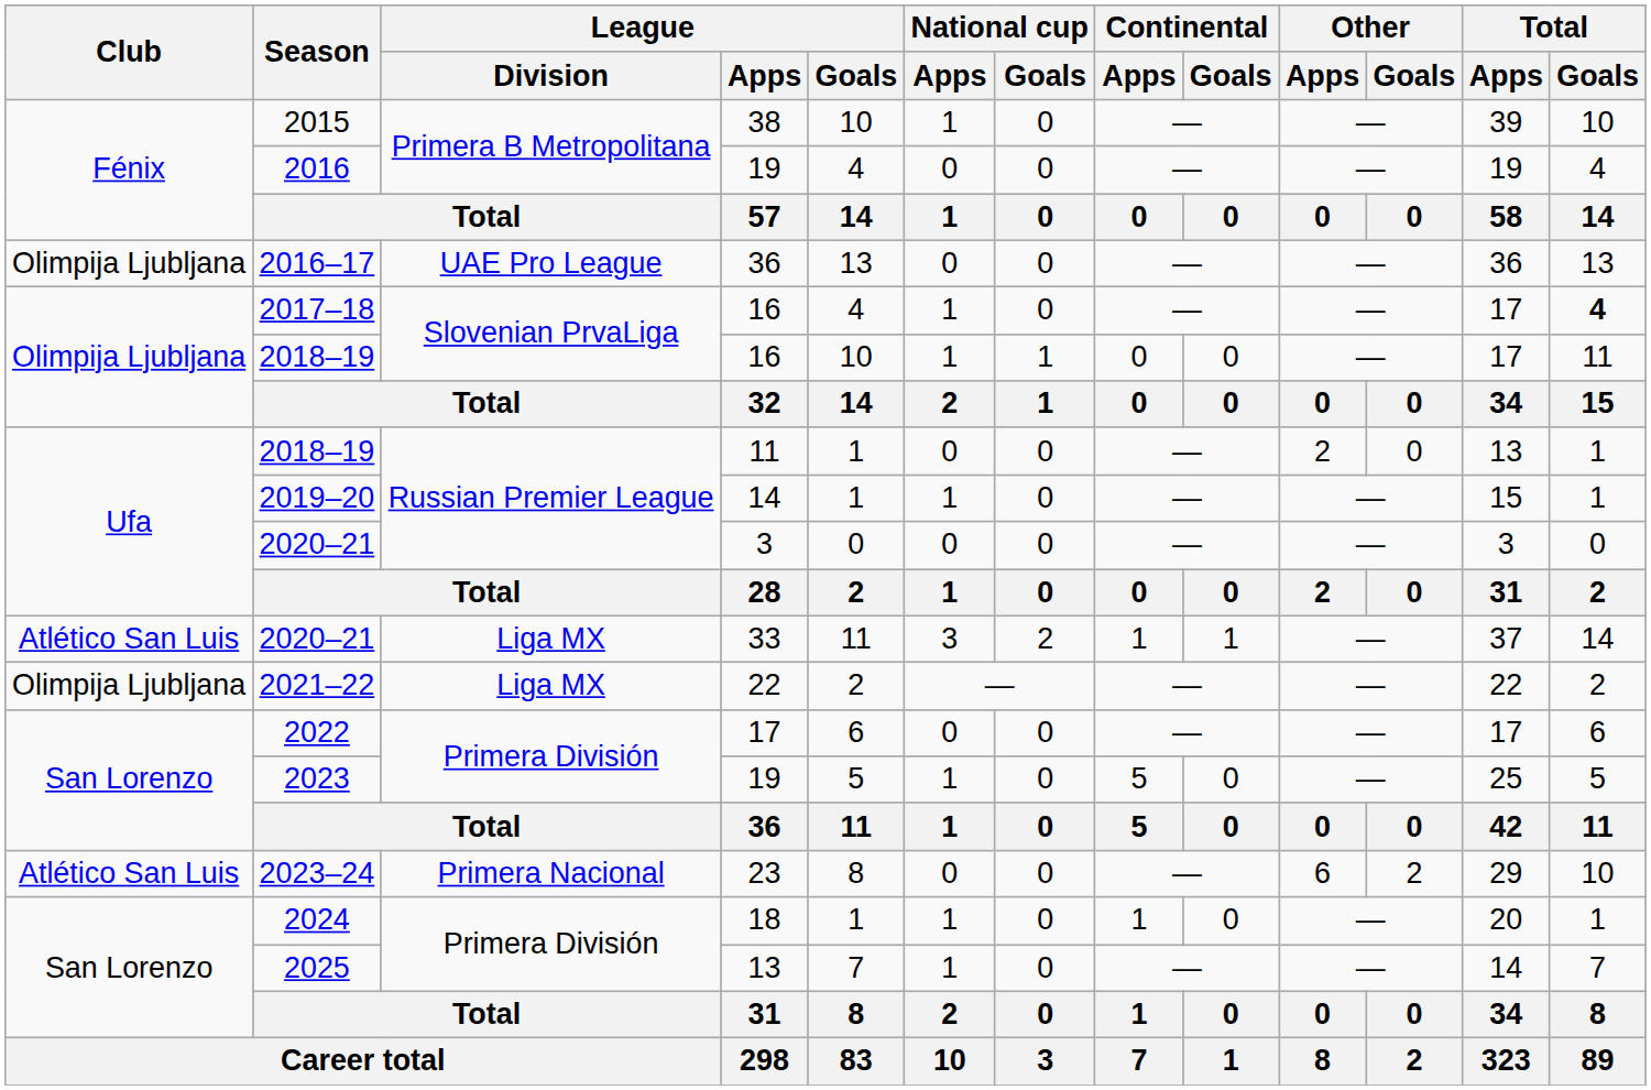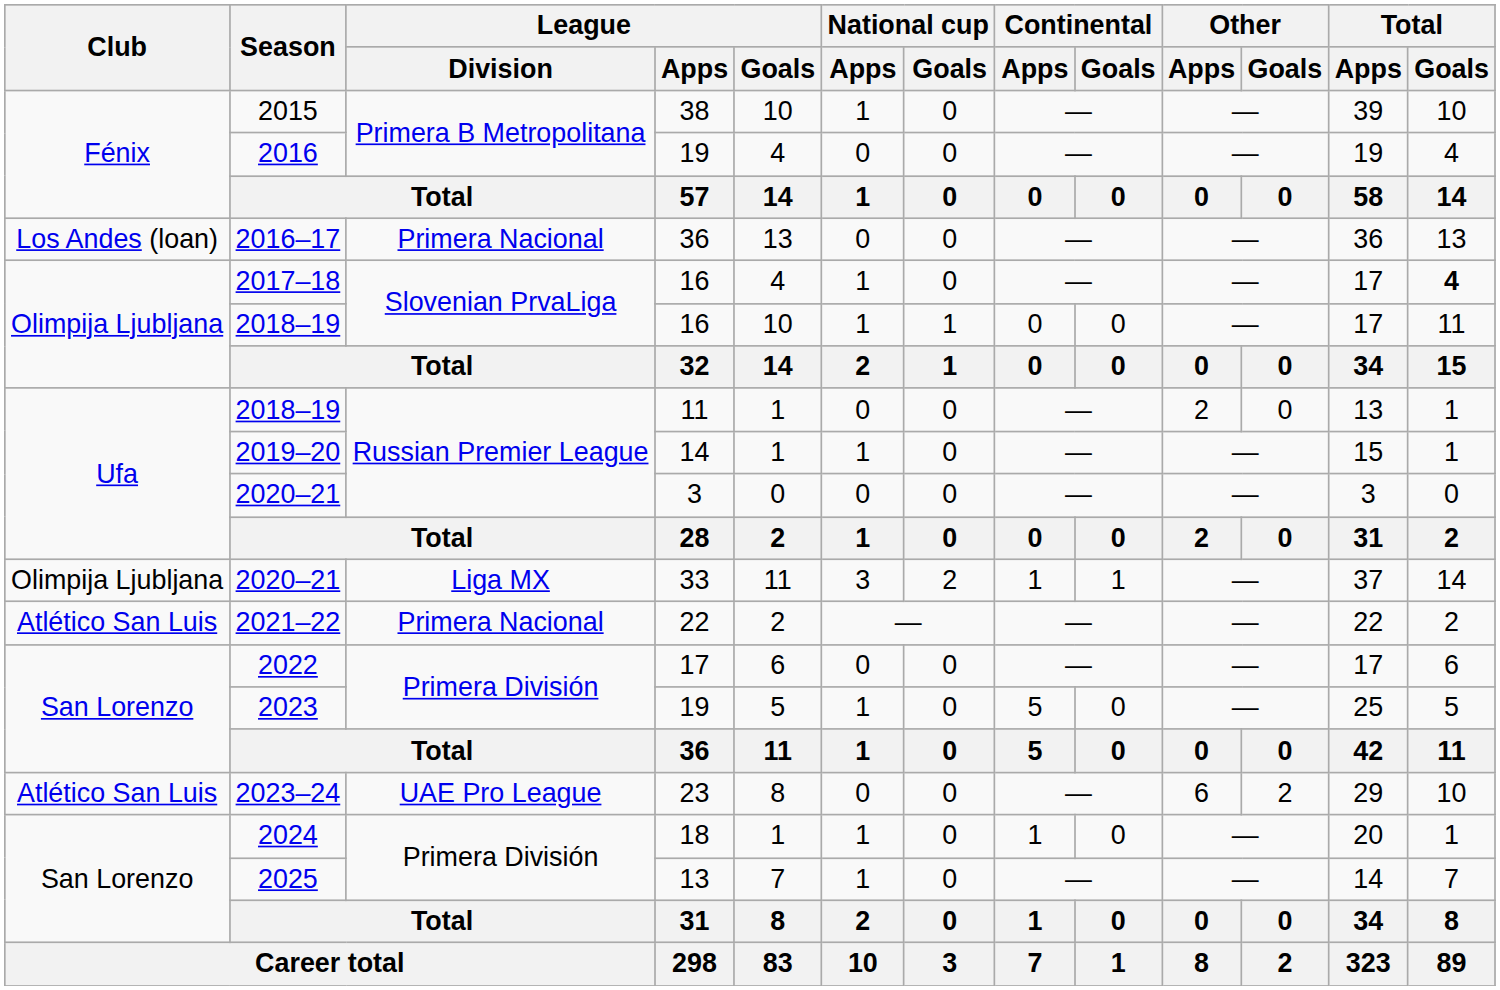2016–17 | Club: Olimpija Ljubljana -> Los Andes (loan)
2016–17 | League / Division: UAE Pro League -> Primera Nacional
2020–21 / 33 | Club: Atlético San Luis -> Olimpija Ljubljana
2021–22 | Club: Olimpija Ljubljana -> Atlético San Luis
2021–22 | League / Division: Liga MX -> Primera Nacional
2023–24 | League / Division: Primera Nacional -> UAE Pro League
